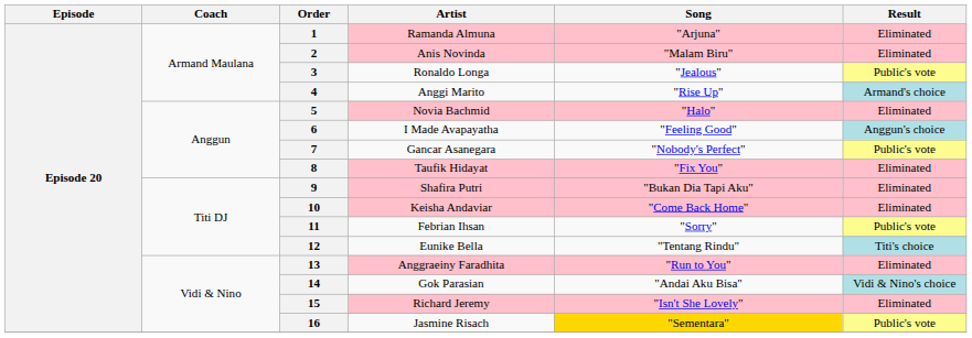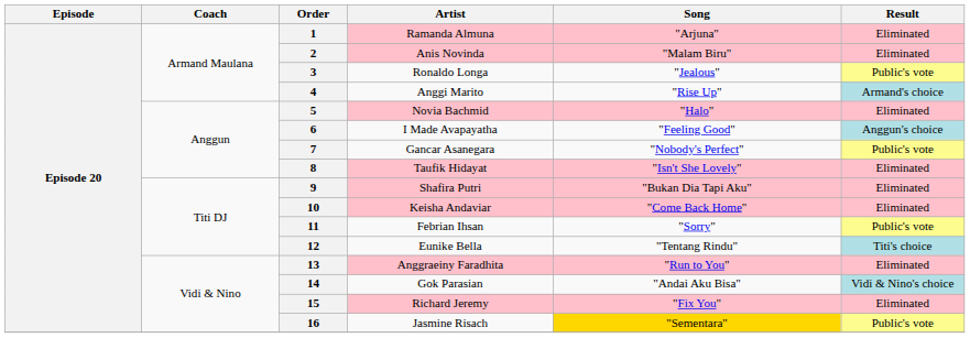8 | Song: "Fix You" -> "Isn't She Lovely"
15 | Song: "Isn't She Lovely" -> "Fix You"
